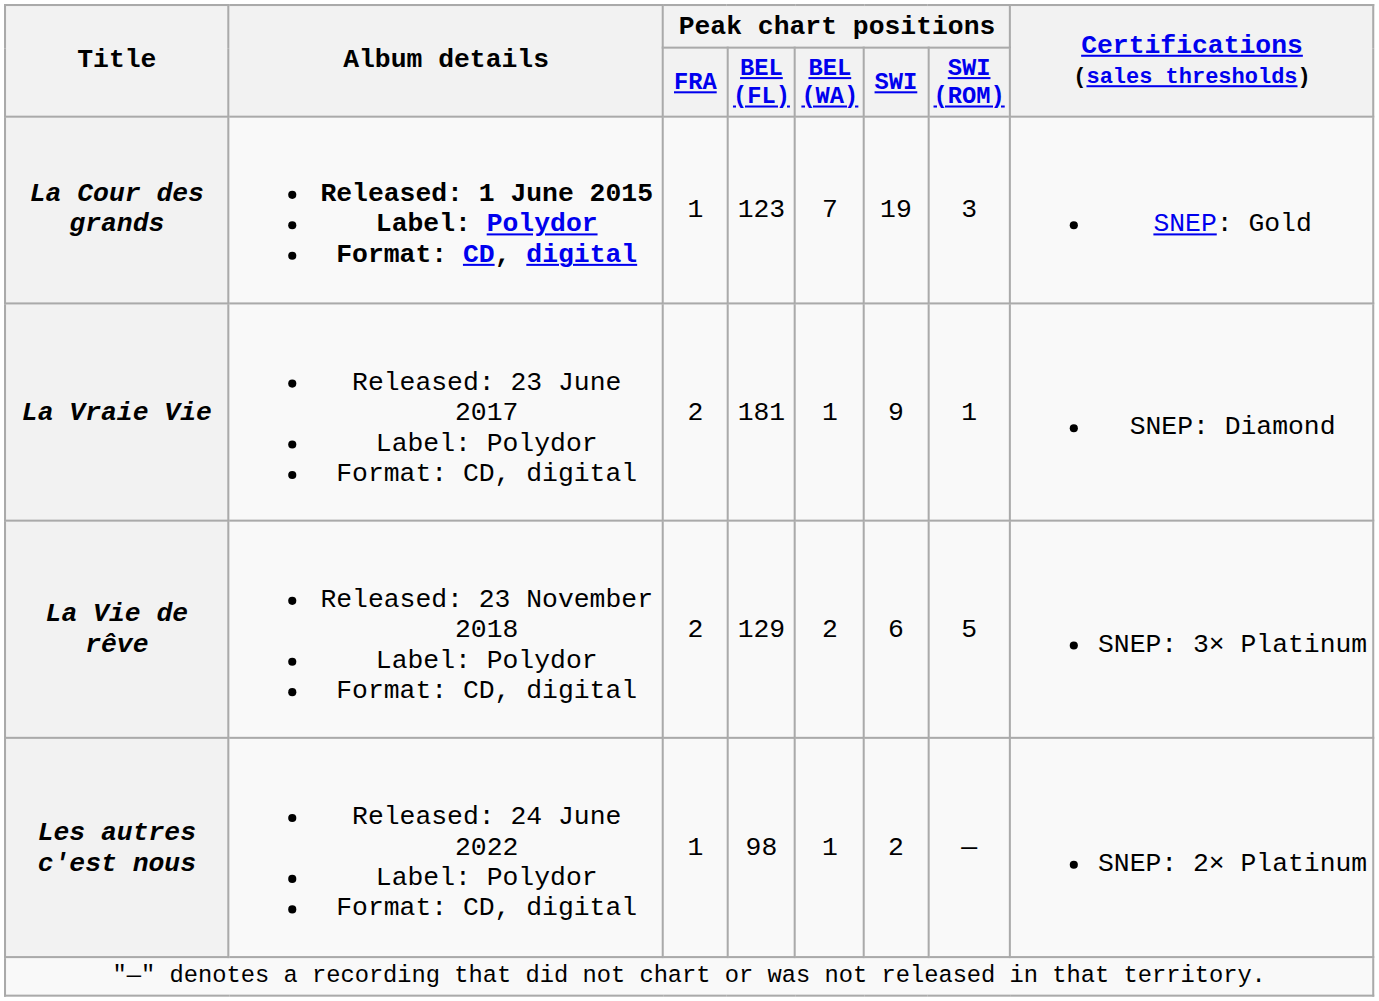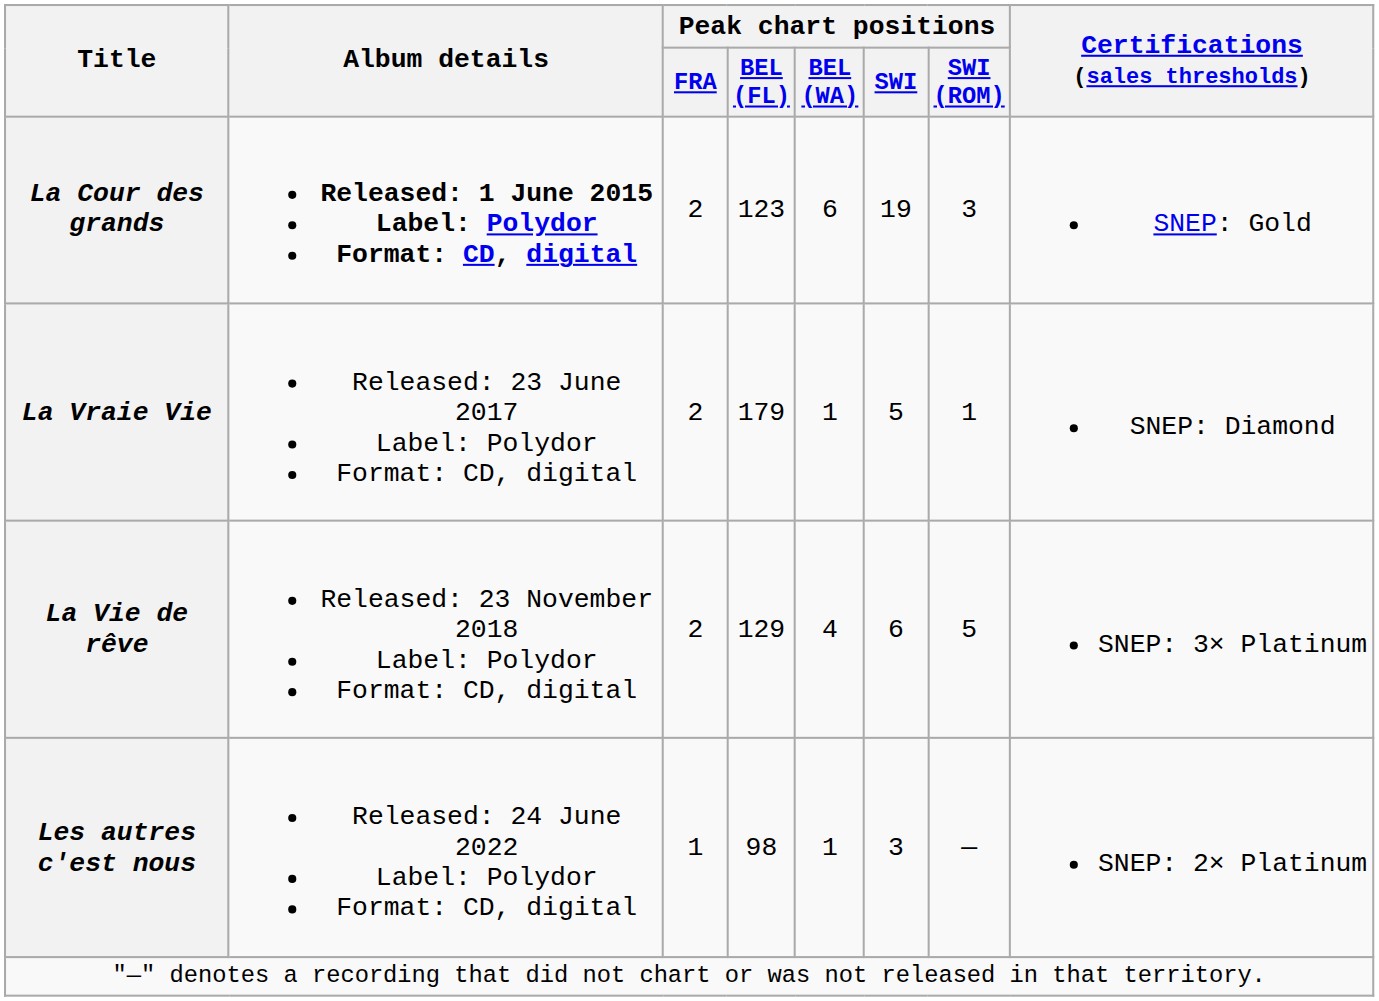La Cour des grands | Peak chart positions / FRA: 1 -> 2
La Cour des grands | Peak chart positions / BEL (WA): 7 -> 6
La Vraie Vie | Peak chart positions / BEL (FL): 181 -> 179
La Vraie Vie | Peak chart positions / SWI: 9 -> 5
La Vie de rêve | Peak chart positions / BEL (WA): 2 -> 4
Les autres c'est nous | Peak chart positions / SWI: 2 -> 3
